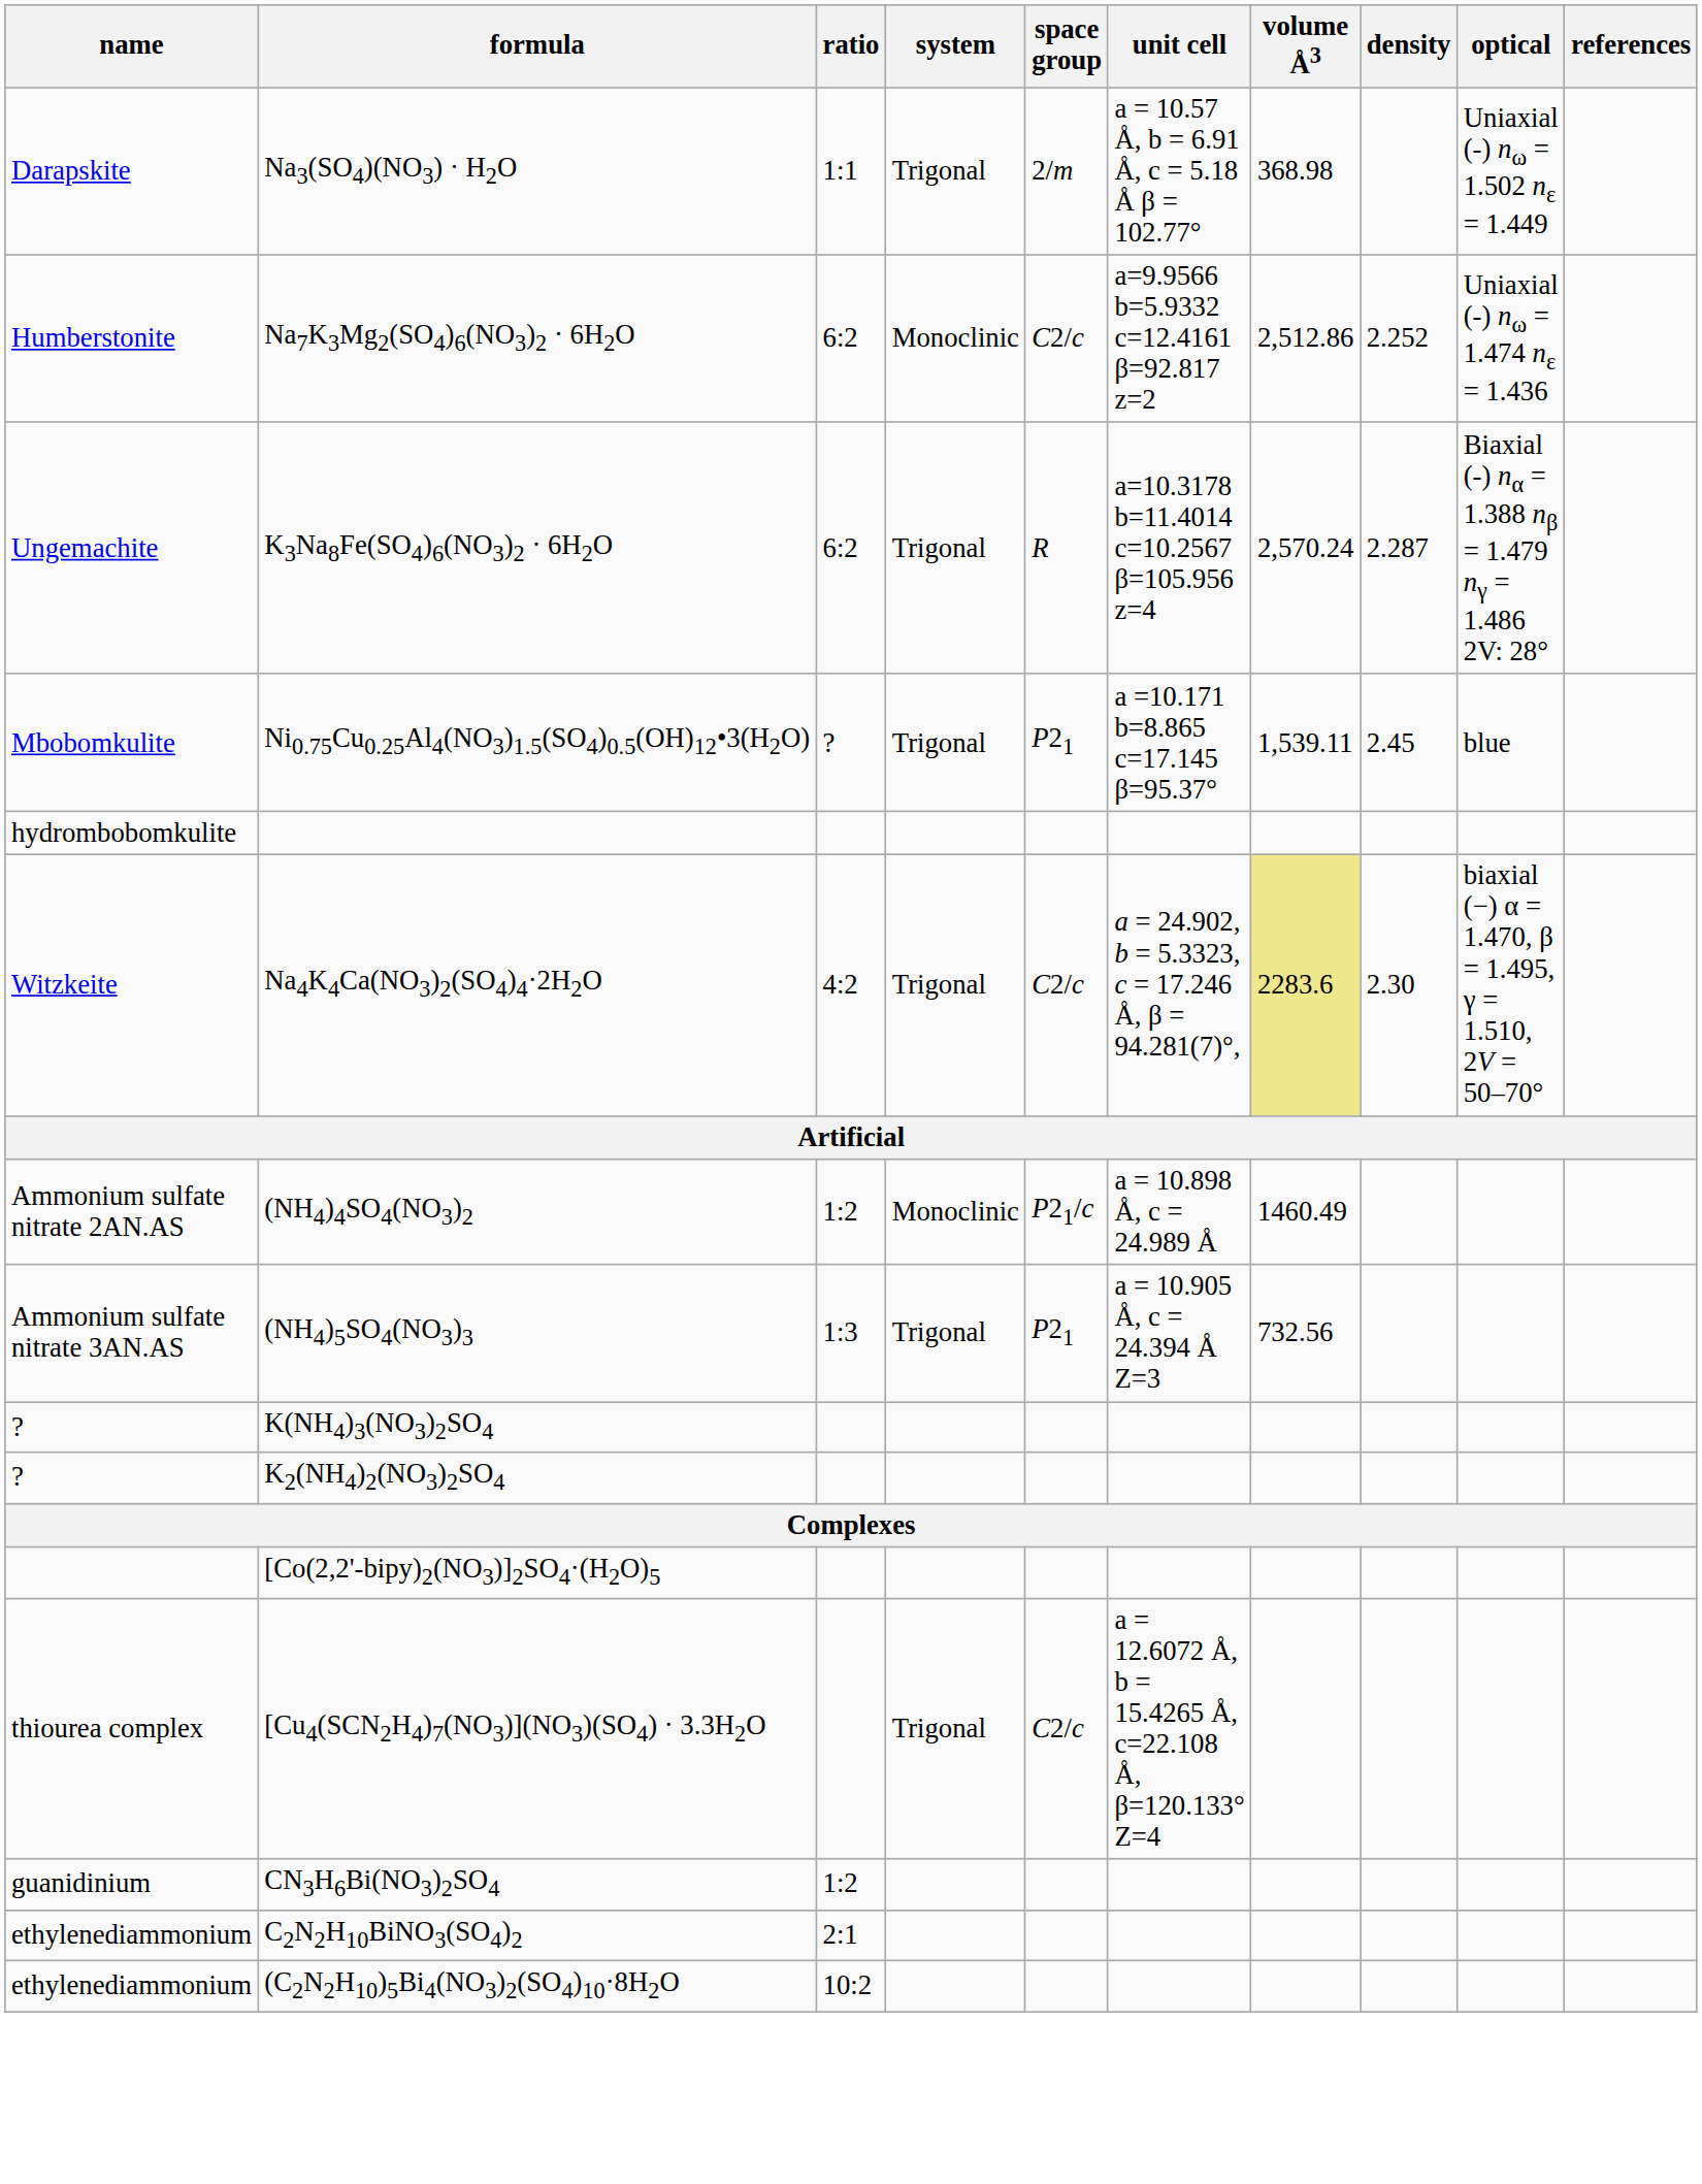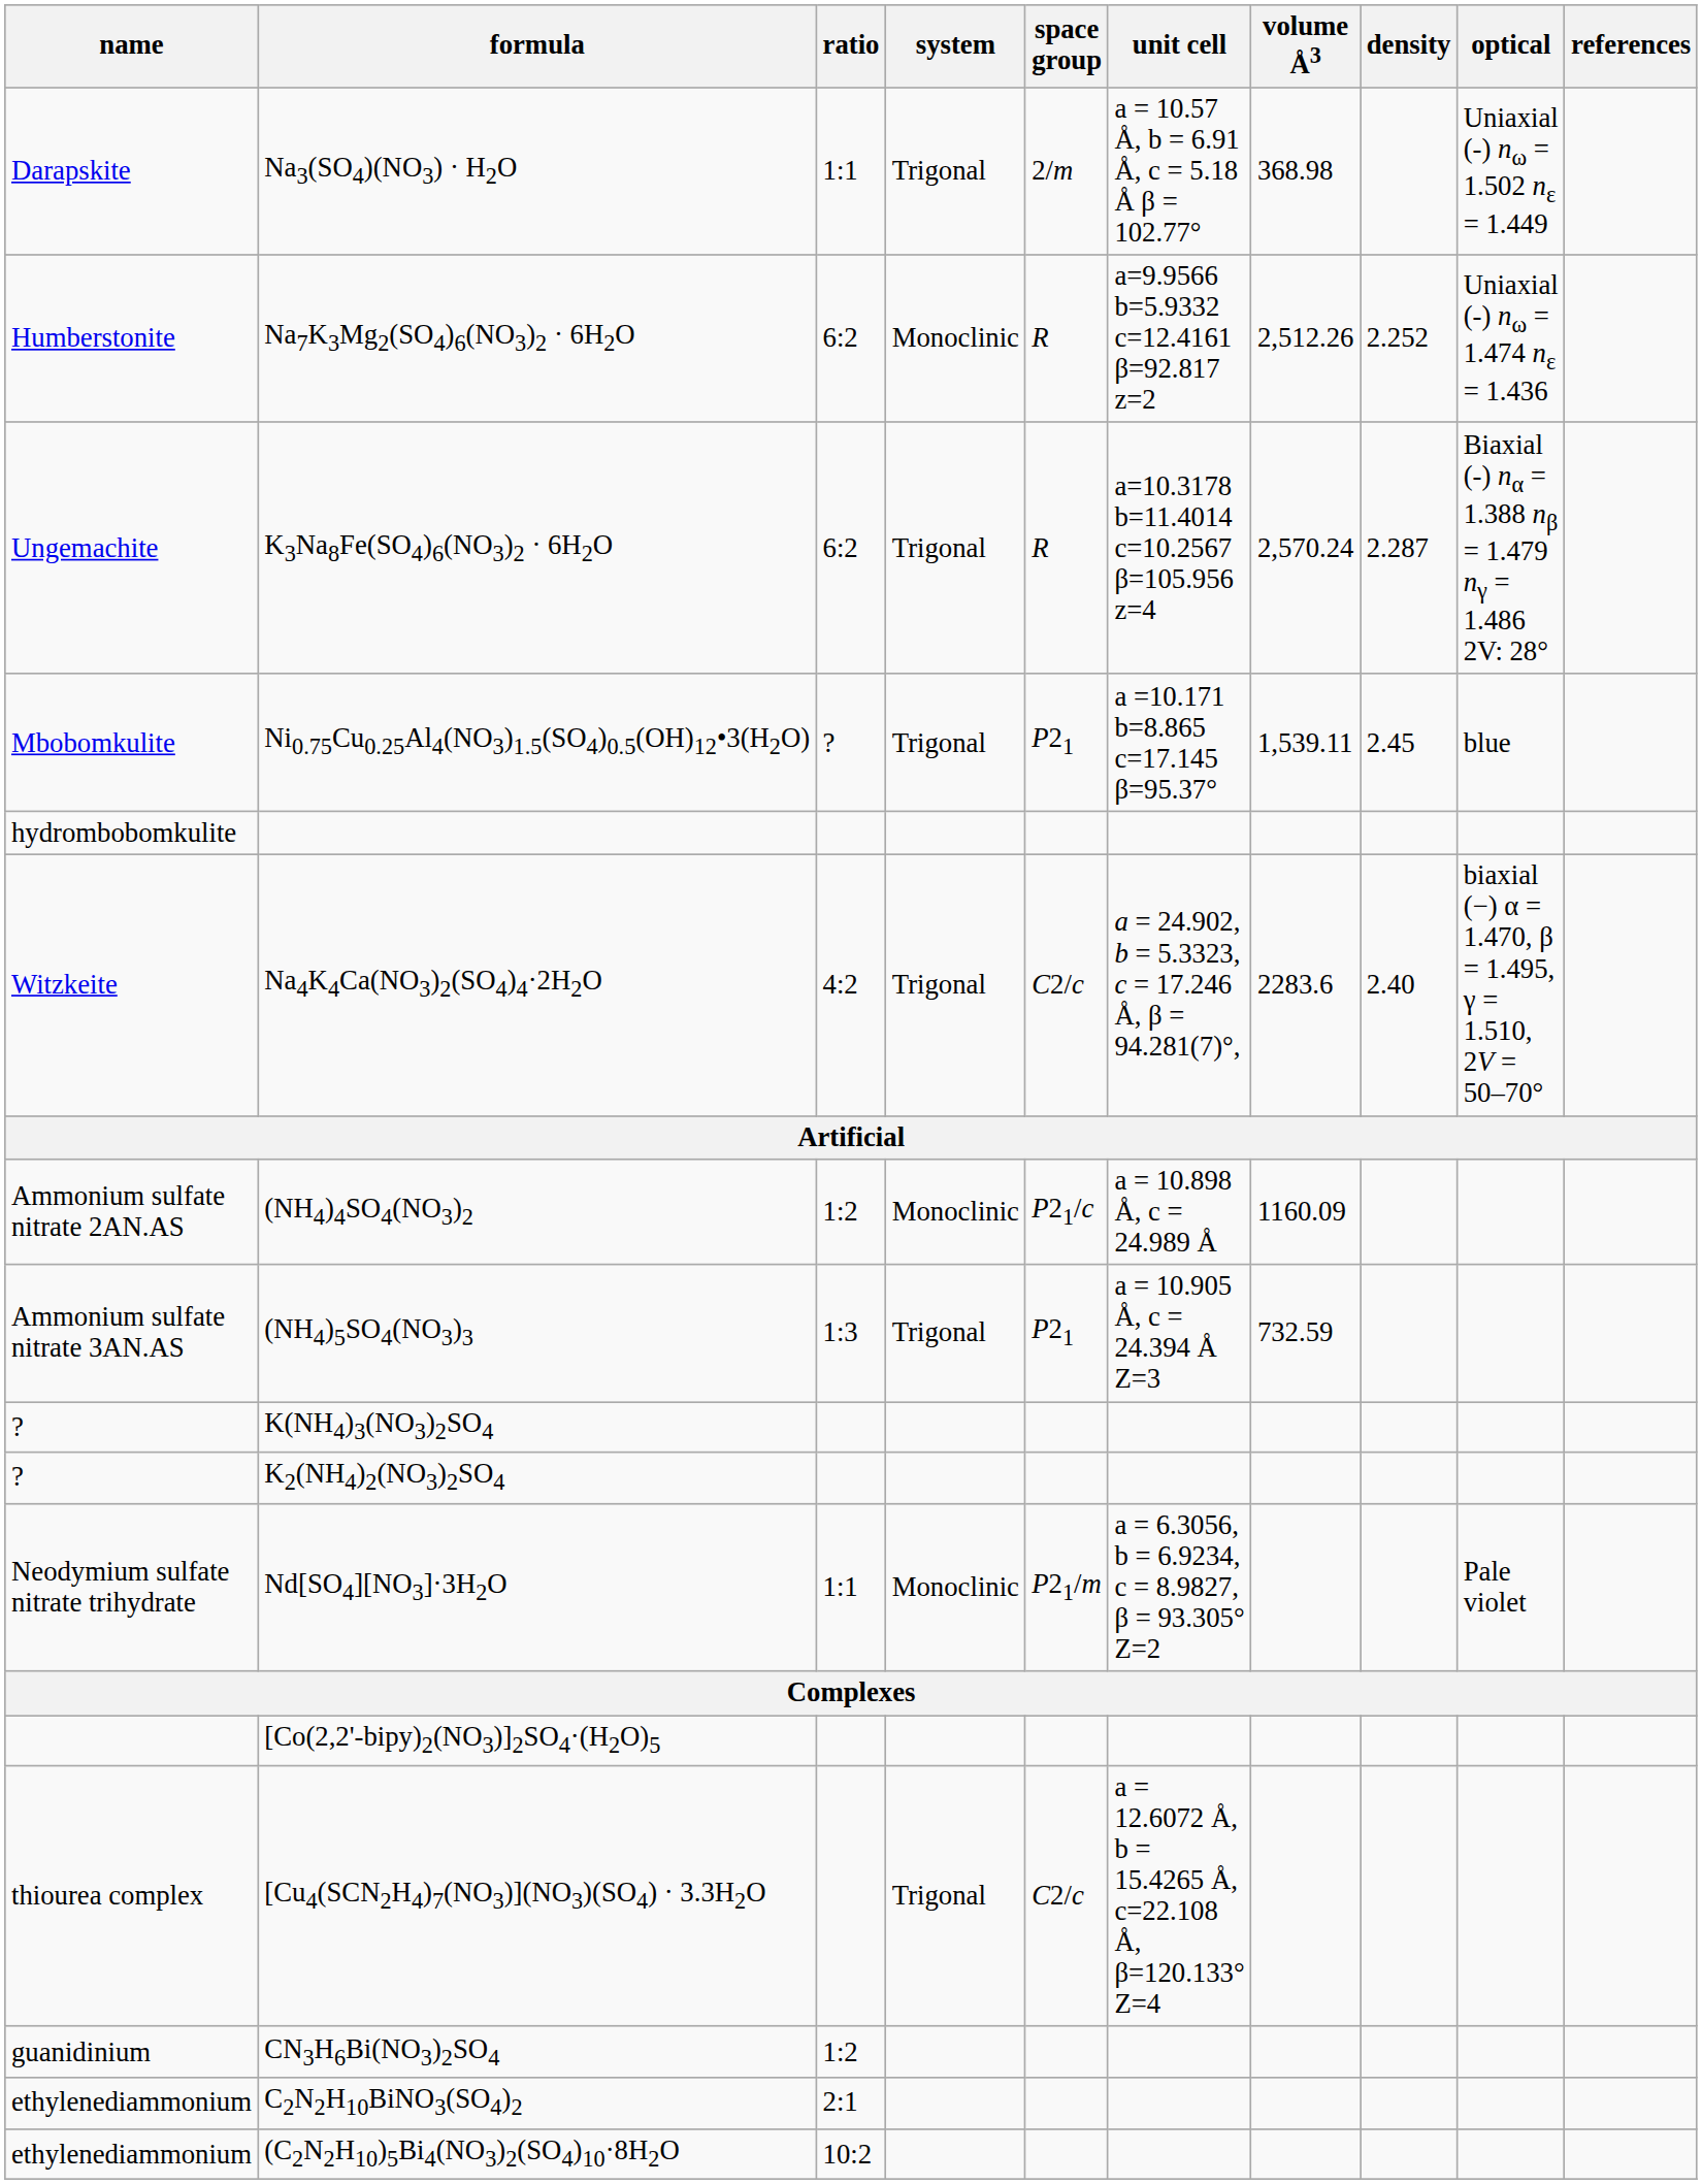Na7K3Mg2(SO4)6(NO3)2 · 6H2O | space group: C2/c -> R
Na7K3Mg2(SO4)6(NO3)2 · 6H2O | volume Å3: 2,512.86 -> 2,512.26
Na4K4Ca(NO3)2(SO4)4·2H2O | volume Å3: khaki background -> no background
Na4K4Ca(NO3)2(SO4)4·2H2O | density: 2.30 -> 2.40
(NH4)4SO4(NO3)2 | volume Å3: 1460.49 -> 1160.09
(NH4)5SO4(NO3)3 | volume Å3: 732.56 -> 732.59
+ row: Neodymium sulfate nitrate trihydrate | Nd[SO4][NO3]·3H2O | 1:1 | Monoclinic | P21/m | a = 6.3056, b = 6.9234, c = 8.9827, β = 93.305° Z=2 | Pale violet
